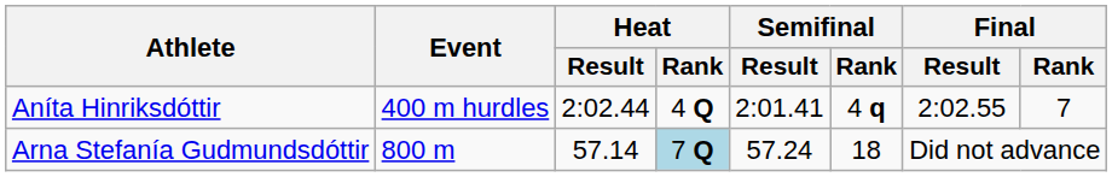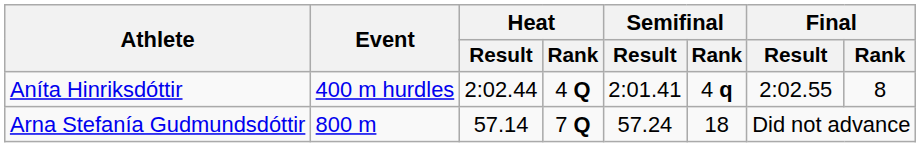Aníta Hinriksdóttir | Final / Rank: 7 -> 8
Arna Stefanía Gudmundsdóttir | Heat / Rank: lightblue background -> no background
